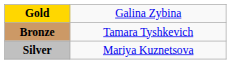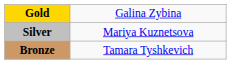rows swapped: Silver <-> Bronze
